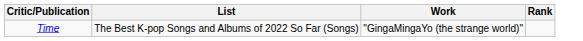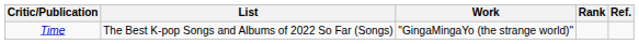+ column: Ref.
